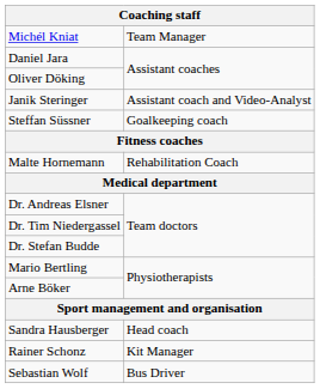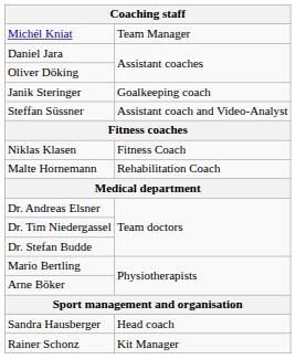Janik Steringer | column 2: Assistant coach and Video-Analyst -> Goalkeeping coach
Steffan Süssner | column 2: Goalkeeping coach -> Assistant coach and Video-Analyst
+ row: Niklas Klasen | Fitness Coach
- row: Sebastian Wolf | Bus Driver
